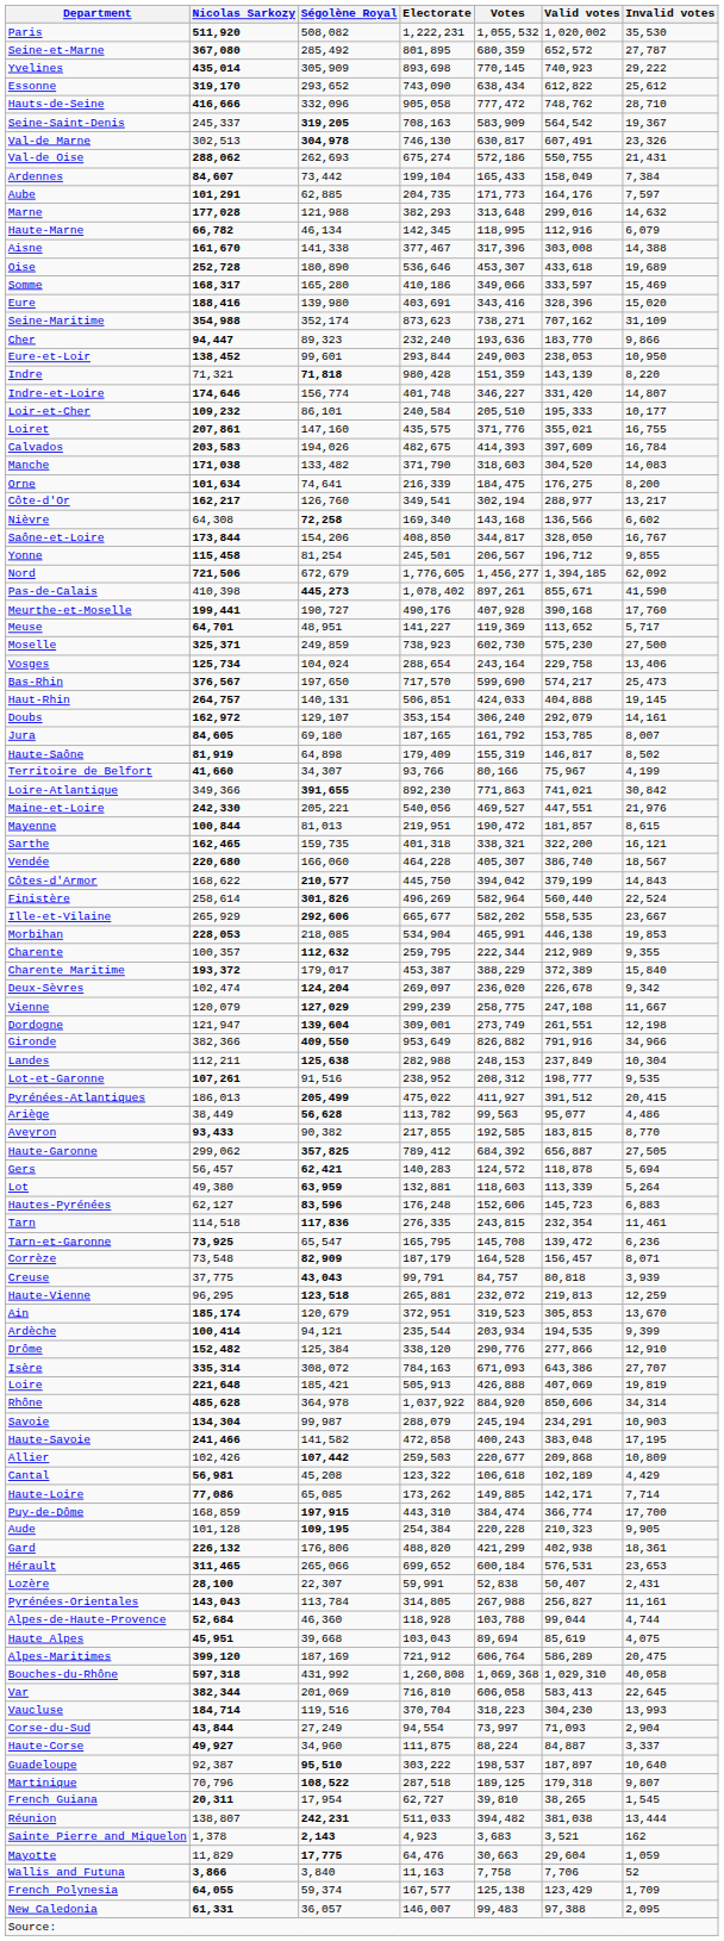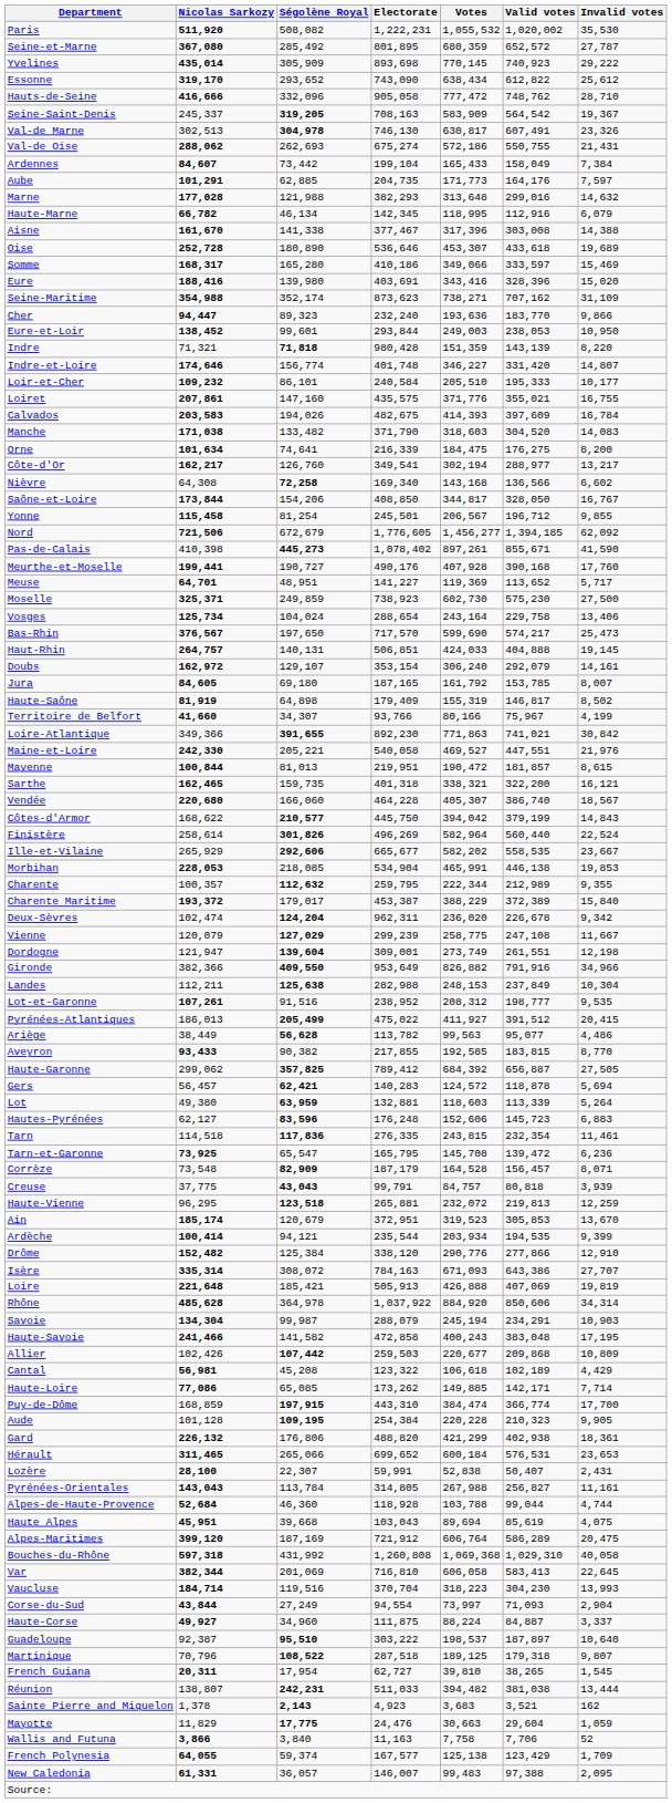Maine-et-Loire | Electorate: 540,056 -> 540,058
Deux-Sèvres | Electorate: 269,097 -> 962,311
Mayotte | Electorate: 64,476 -> 24,476
